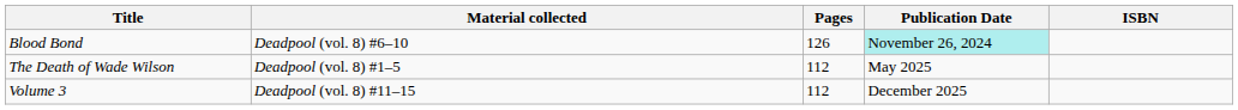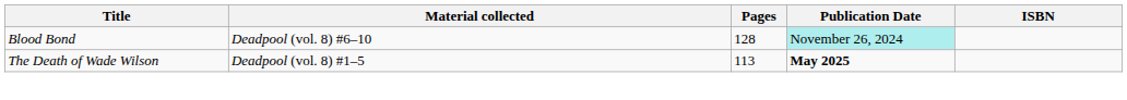Blood Bond | Pages: 126 -> 128
The Death of Wade Wilson | Pages: 112 -> 113
The Death of Wade Wilson | Publication Date: normal -> bold
- row: Volume 3 | Deadpool (vol. 8) #11–15 | 112 | December 2025
